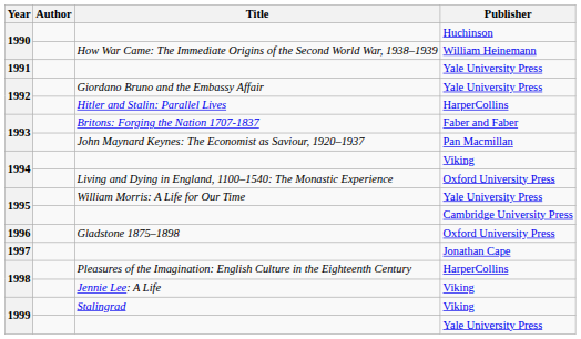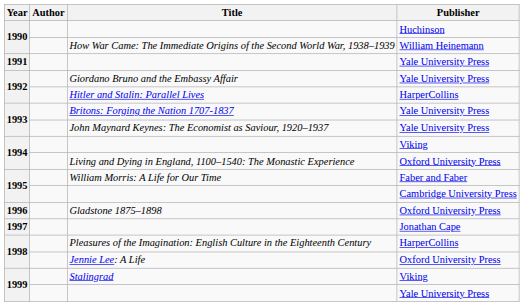Britons: Forging the Nation 1707-1837 | Publisher: Faber and Faber -> Yale University Press
John Maynard Keynes: The Economist as Saviour, 1920–1937 | Publisher: Pan Macmillan -> Yale University Press
William Morris: A Life for Our Time | Publisher: Yale University Press -> Faber and Faber
Jennie Lee: A Life | Publisher: Viking -> Oxford University Press
